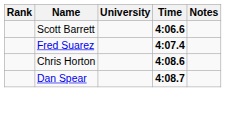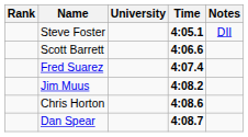+ row: Steve Foster | 4:05.1 | DII
+ row: Jim Muus | 4:08.2
